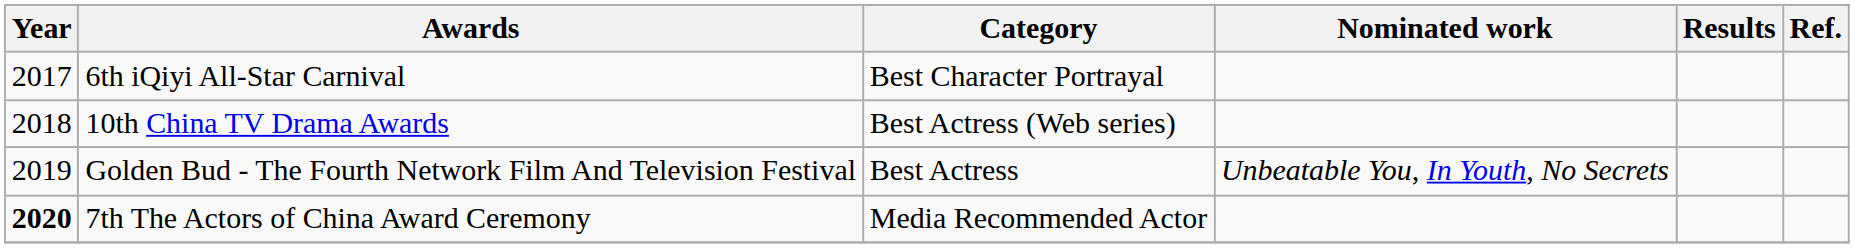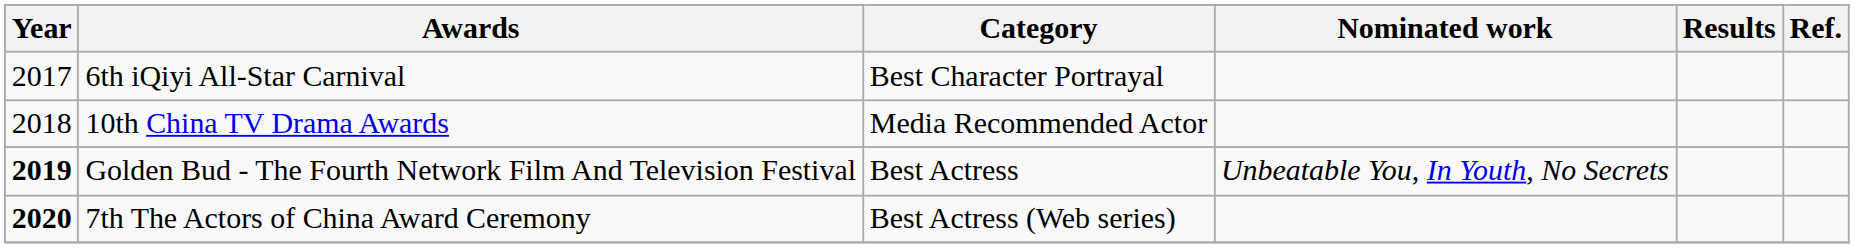10th China TV Drama Awards | Category: Best Actress (Web series) -> Media Recommended Actor
Golden Bud - The Fourth Network Film And Television Festival | Year: normal -> bold
7th The Actors of China Award Ceremony | Category: Media Recommended Actor -> Best Actress (Web series)
